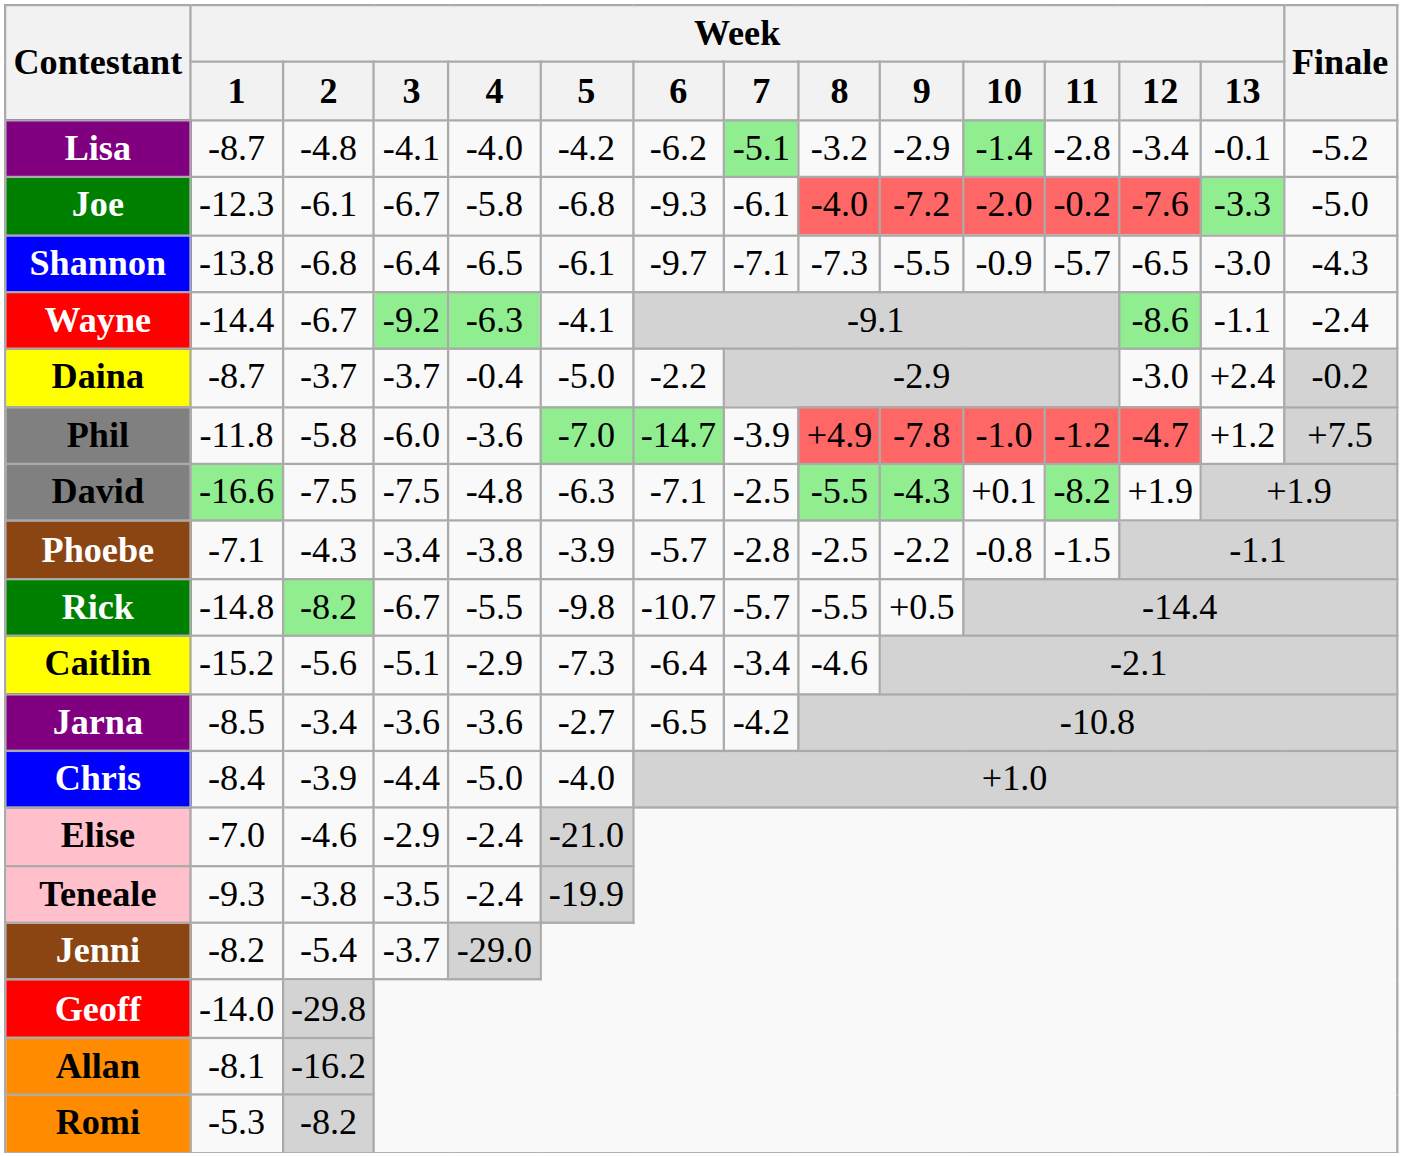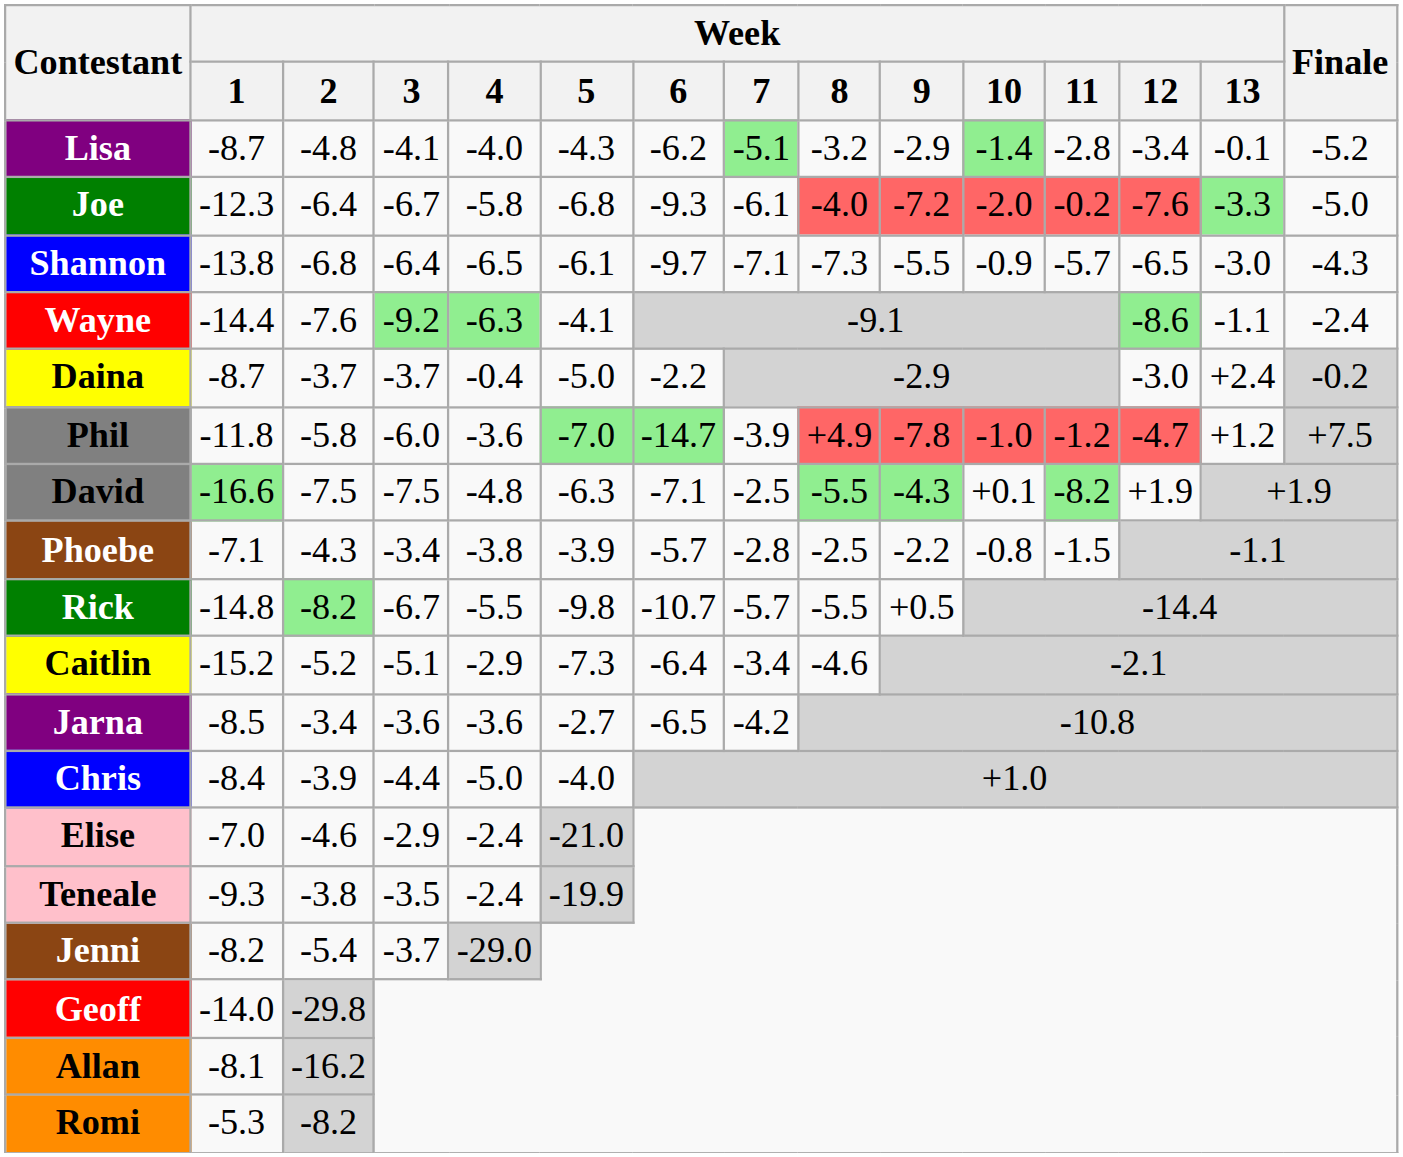Lisa | Week / 5: -4.2 -> -4.3
Joe | Week / 2: -6.1 -> -6.4
Wayne | Week / 2: -6.7 -> -7.6
Caitlin | Week / 2: -5.6 -> -5.2
